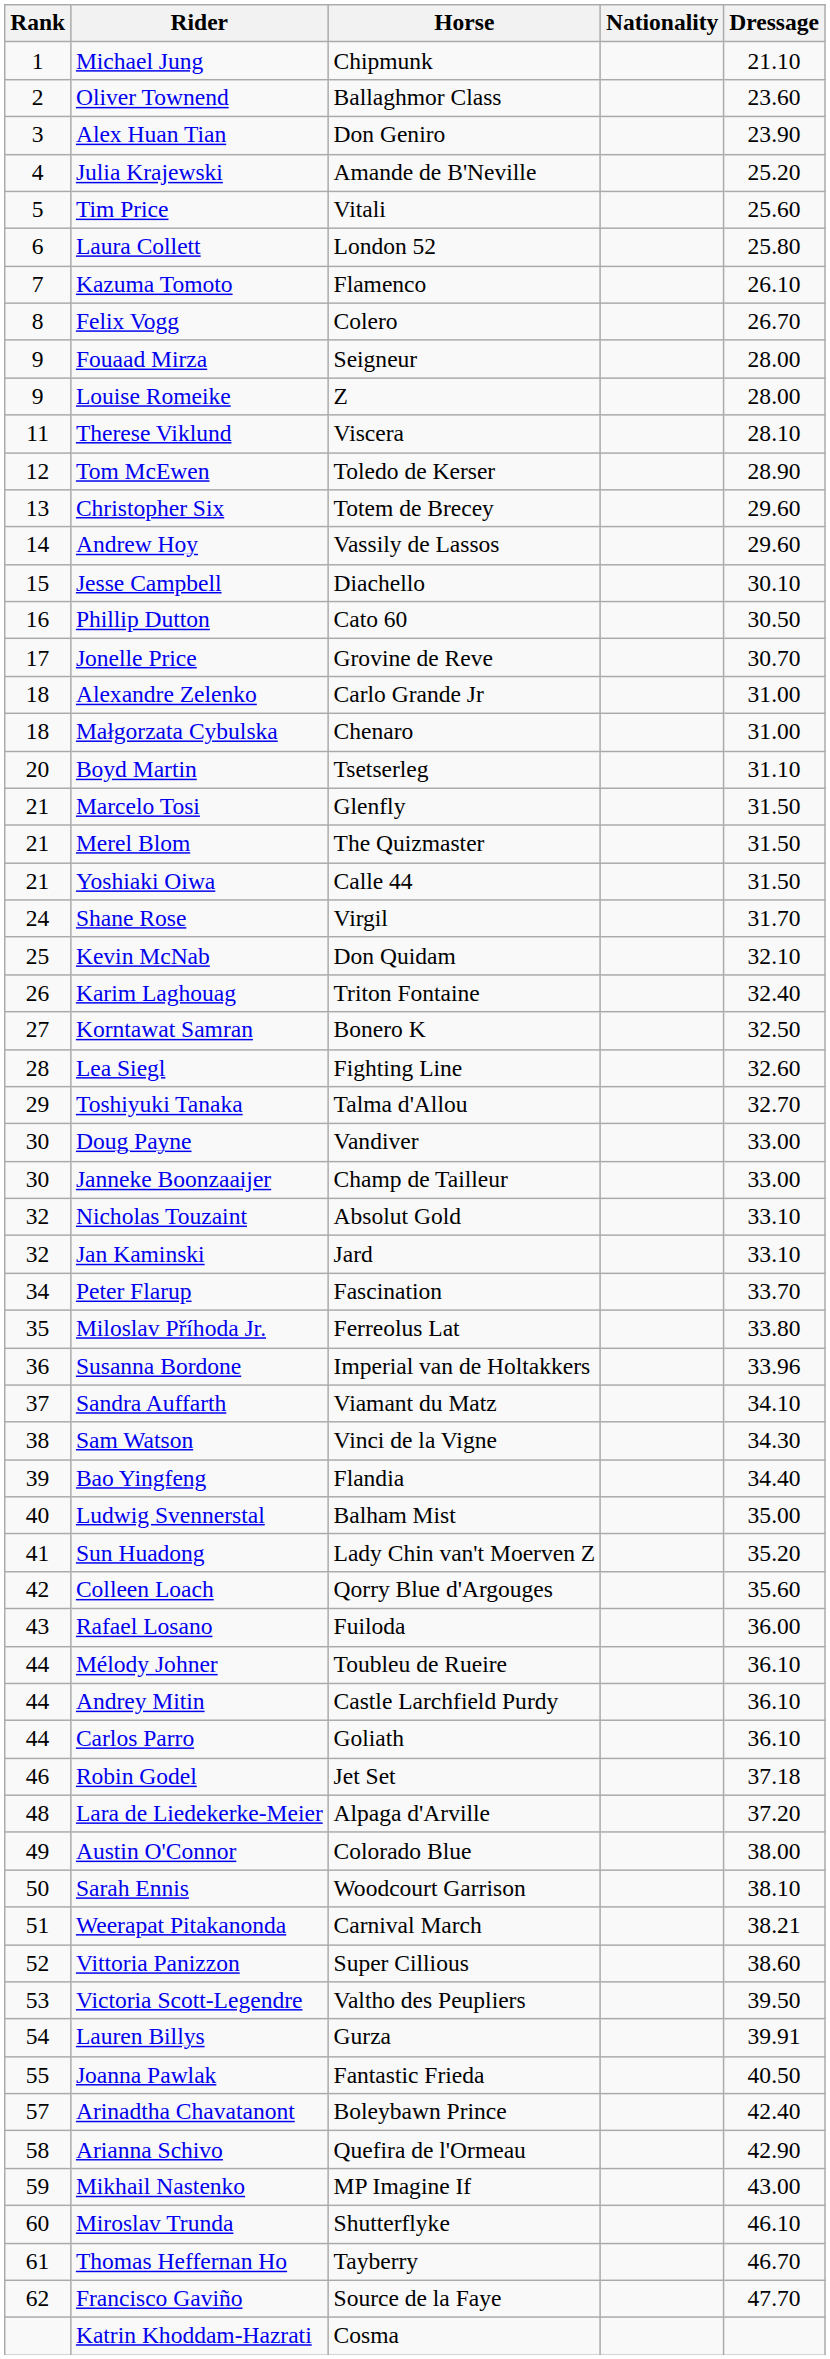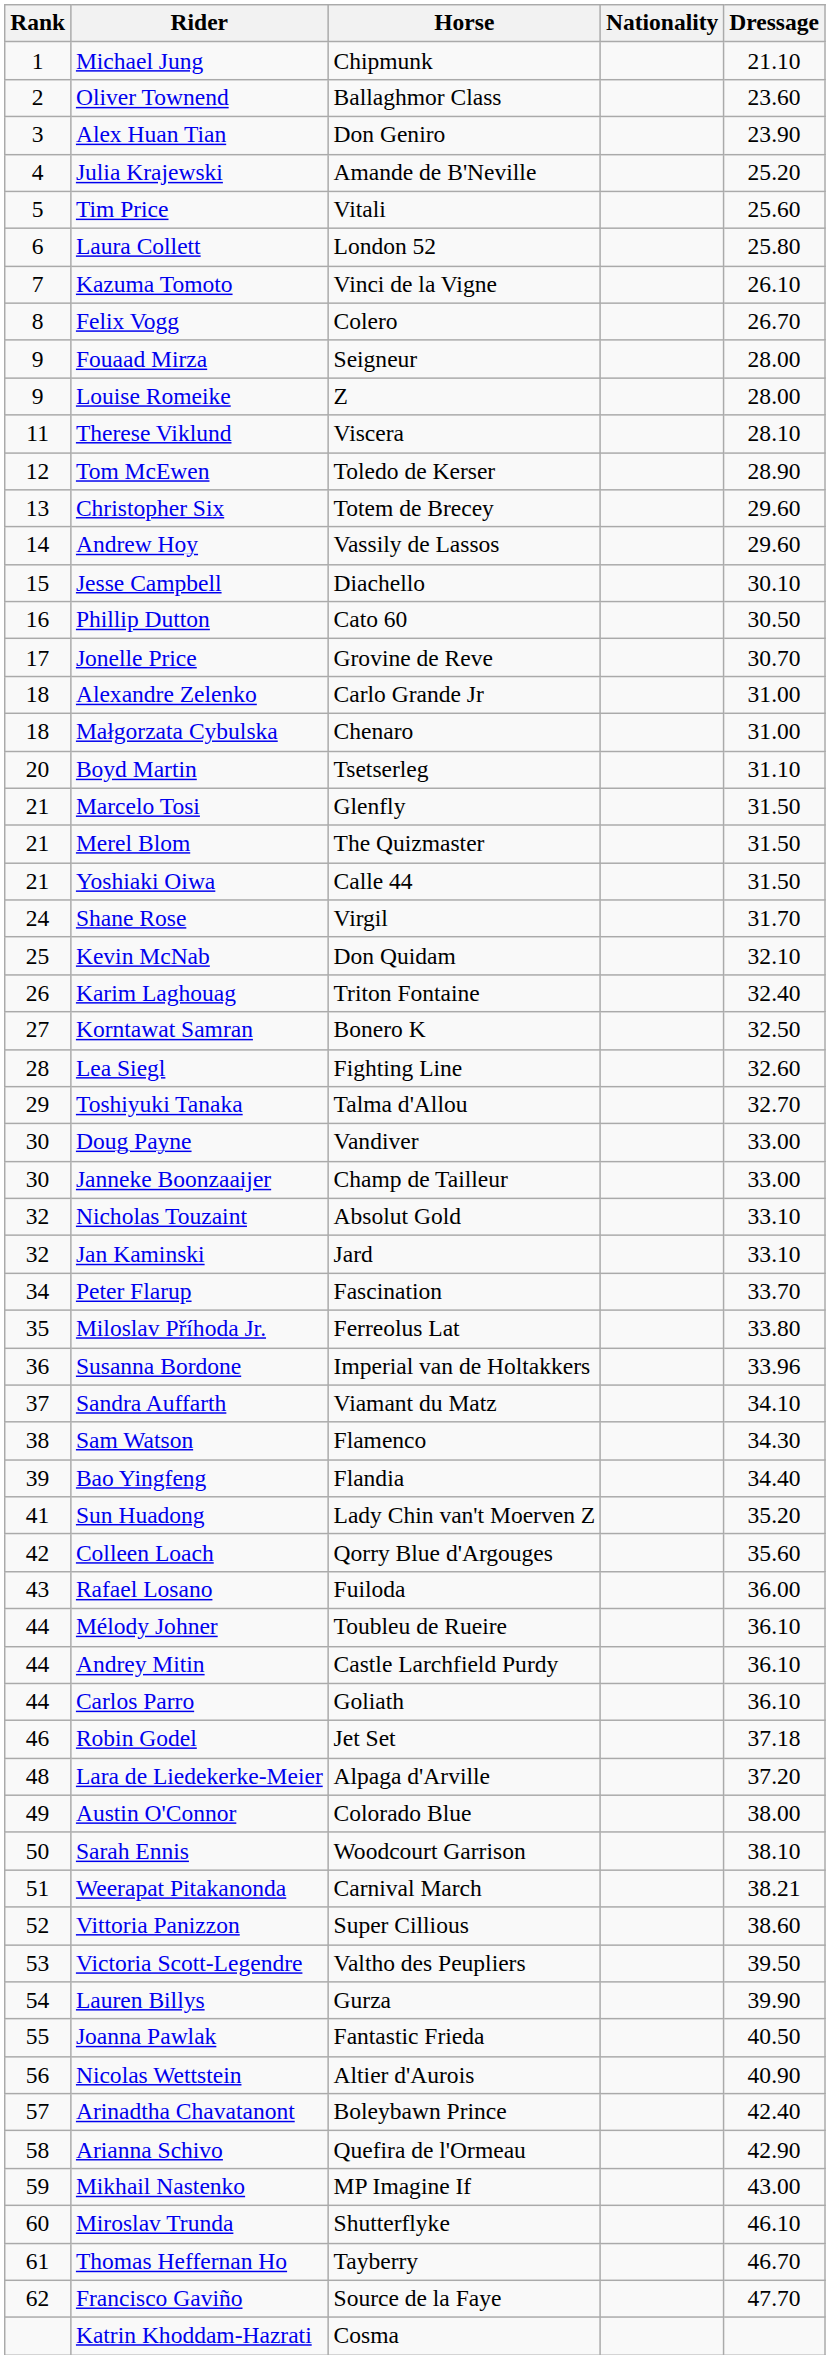Kazuma Tomoto | Horse: Flamenco -> Vinci de la Vigne
Sam Watson | Horse: Vinci de la Vigne -> Flamenco
- row: 40 | Ludwig Svennerstal | Balham Mist | 35.00
Lauren Billys | Dressage: 39.91 -> 39.90
+ row: 56 | Nicolas Wettstein | Altier d'Aurois | 40.90
